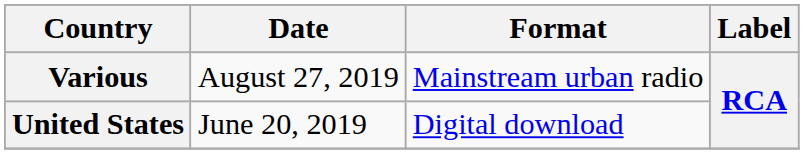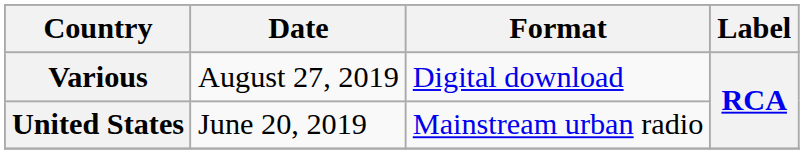Various | Format: Mainstream urban radio -> Digital download
United States | Format: Digital download -> Mainstream urban radio
